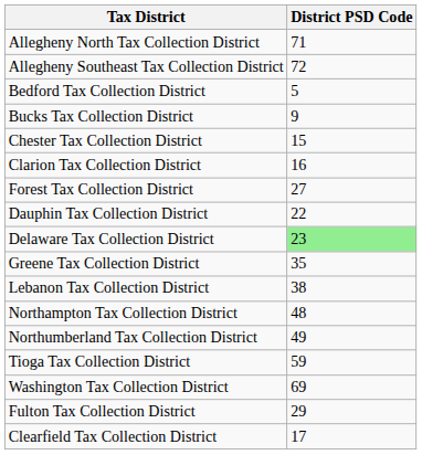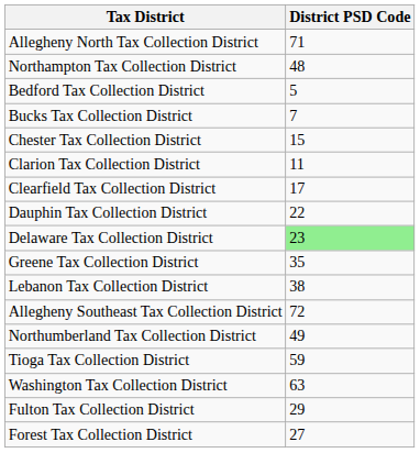rows swapped: Allegheny Southeast Tax Collection District <-> Northampton Tax Collection District
Bucks Tax Collection District | District PSD Code: 9 -> 7
Clarion Tax Collection District | District PSD Code: 16 -> 11
rows swapped: Clearfield Tax Collection District <-> Forest Tax Collection District
Washington Tax Collection District | District PSD Code: 69 -> 63
